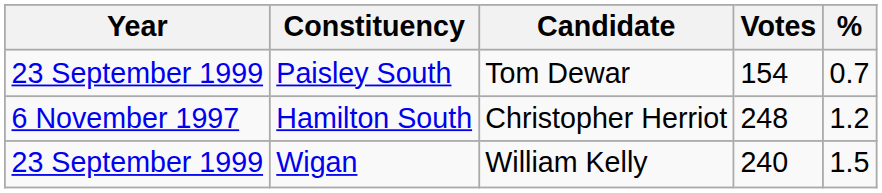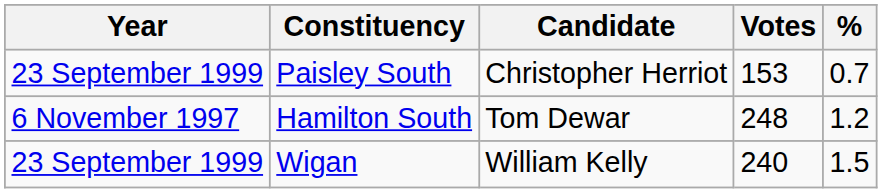Paisley South | Candidate: Tom Dewar -> Christopher Herriot
Paisley South | Votes: 154 -> 153
Hamilton South | Candidate: Christopher Herriot -> Tom Dewar
